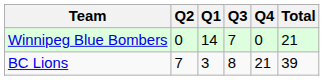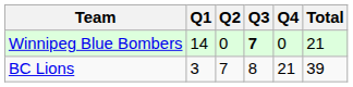columns swapped: Q1 <-> Q2
Winnipeg Blue Bombers | Q3: normal -> bold
